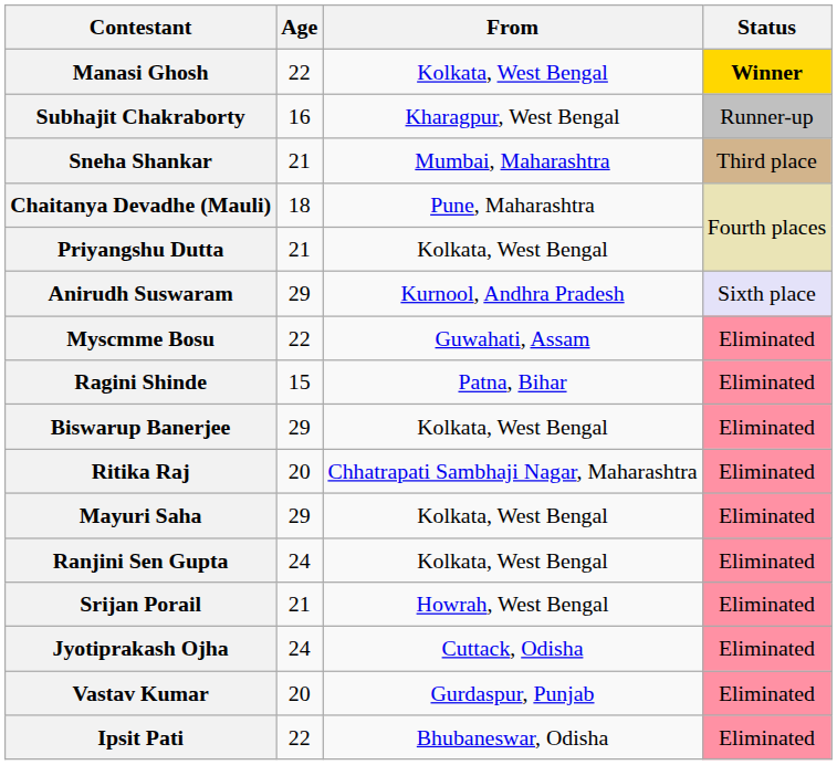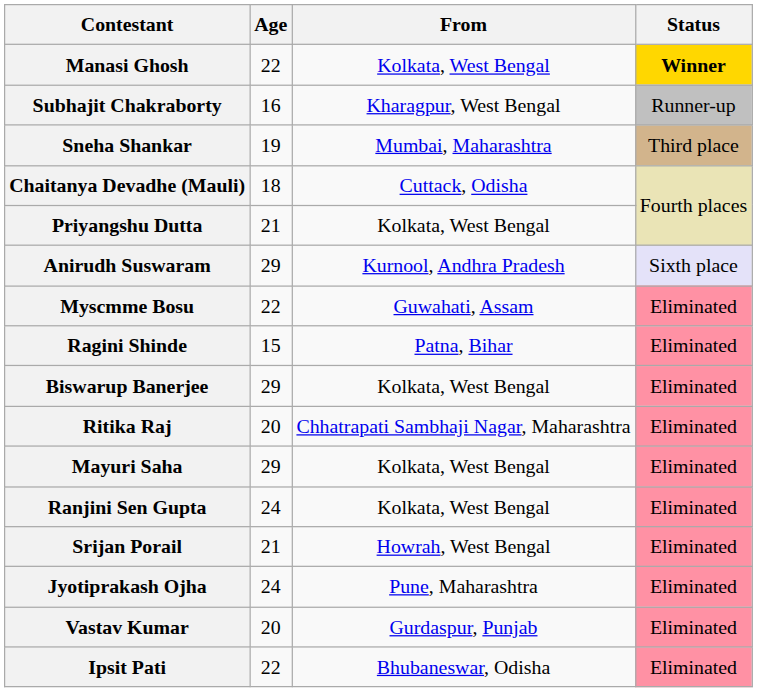Sneha Shankar | Age: 21 -> 19
Chaitanya Devadhe (Mauli) | From: Pune, Maharashtra -> Cuttack, Odisha
Jyotiprakash Ojha | From: Cuttack, Odisha -> Pune, Maharashtra
